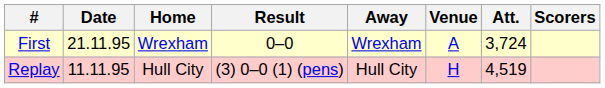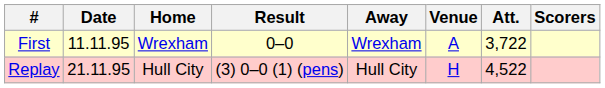First | Date: 21.11.95 -> 11.11.95
First | Att.: 3,724 -> 3,722
Replay | Date: 11.11.95 -> 21.11.95
Replay | Att.: 4,519 -> 4,522
